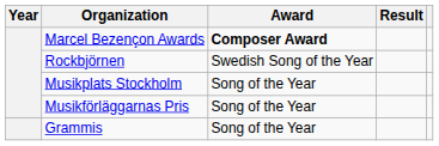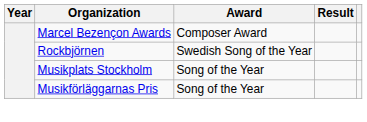Marcel Bezençon Awards | Award: bold -> normal
- row: Grammis | Song of the Year
